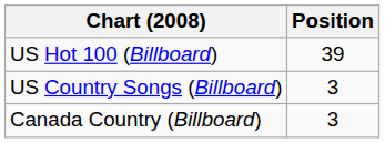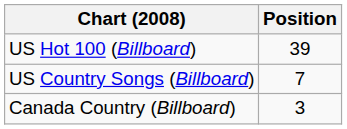US Country Songs (Billboard) | Position: 3 -> 7
